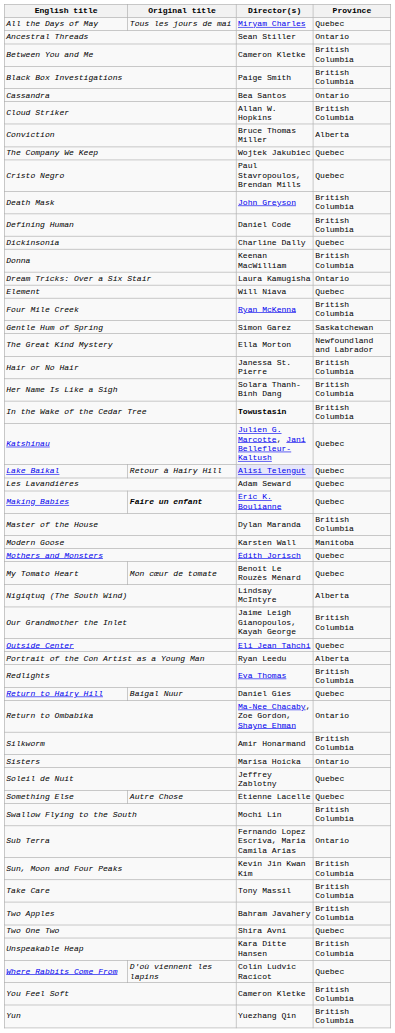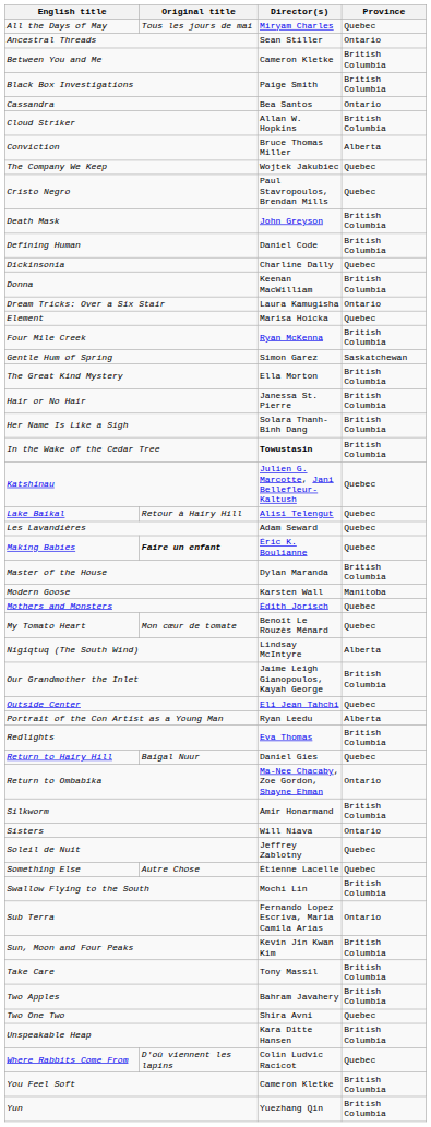Element | Director(s): Will Niava -> Marisa Hoicka
The Great Kind Mystery | Province: Newfoundland and Labrador -> British Columbia
Lake Baikal | Director(s): lavender background -> no background
Sisters | Director(s): Marisa Hoicka -> Will Niava
